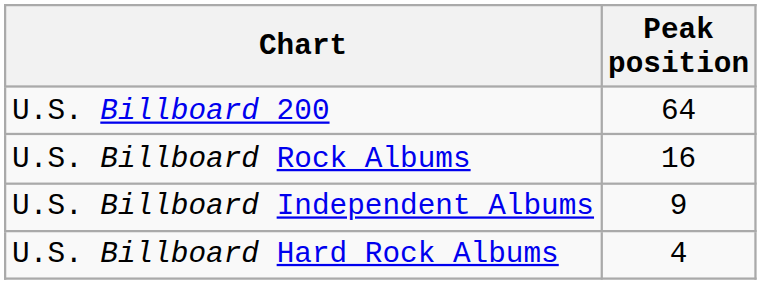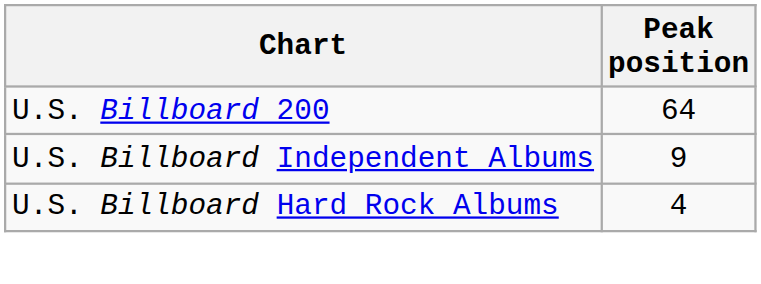- row: U.S. Billboard Rock Albums | 16
